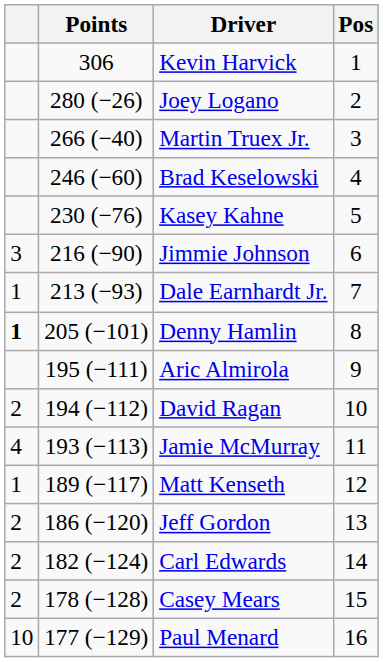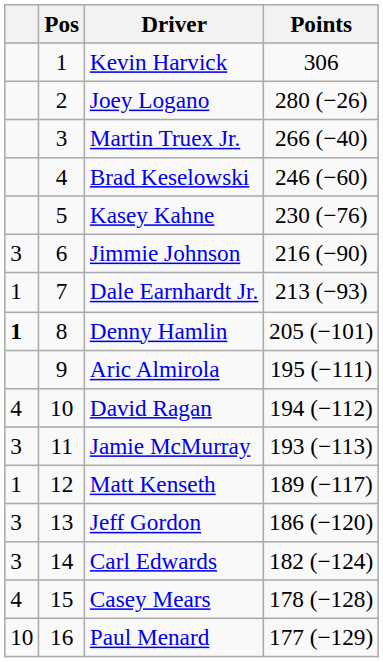columns swapped: Pos <-> Points
David Ragan | column 1: 2 -> 4
Jamie McMurray | column 1: 4 -> 3
Jeff Gordon | column 1: 2 -> 3
Carl Edwards | column 1: 2 -> 3
Casey Mears | column 1: 2 -> 4
